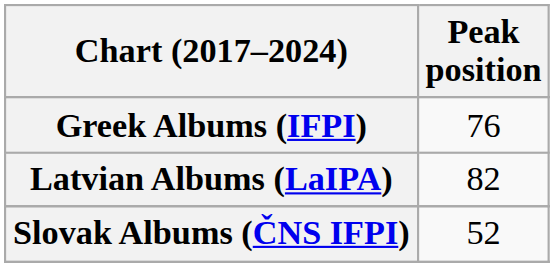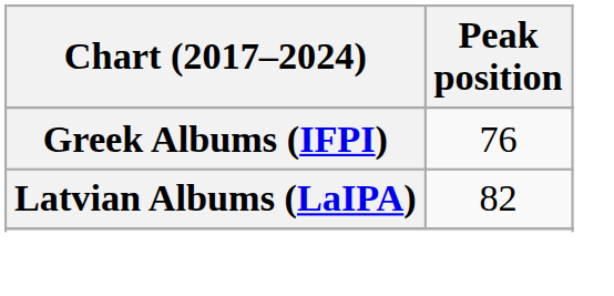- row: Slovak Albums (ČNS IFPI) | 52
